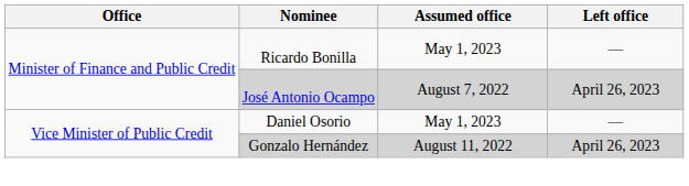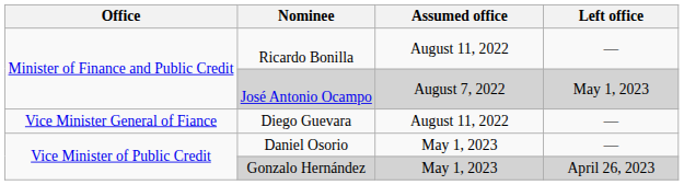Ricardo Bonilla | Assumed office: May 1, 2023 -> August 11, 2022
José Antonio Ocampo | Left office: April 26, 2023 -> May 1, 2023
+ row: Vice Minister General of Fiance | Diego Guevara | August 11, 2022 | —
Gonzalo Hernández | Assumed office: August 11, 2022 -> May 1, 2023
